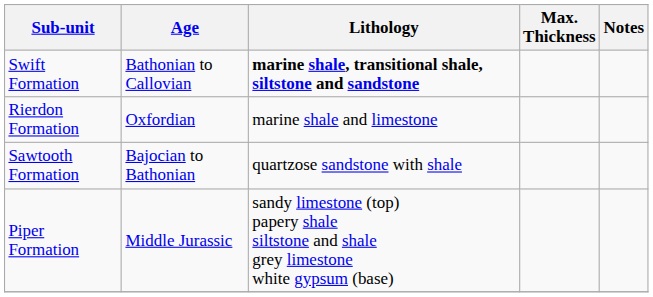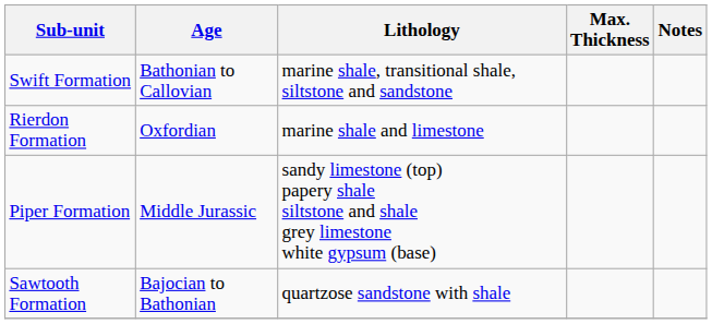Swift Formation | Lithology: bold -> normal
rows swapped: Sawtooth Formation <-> Piper Formation
